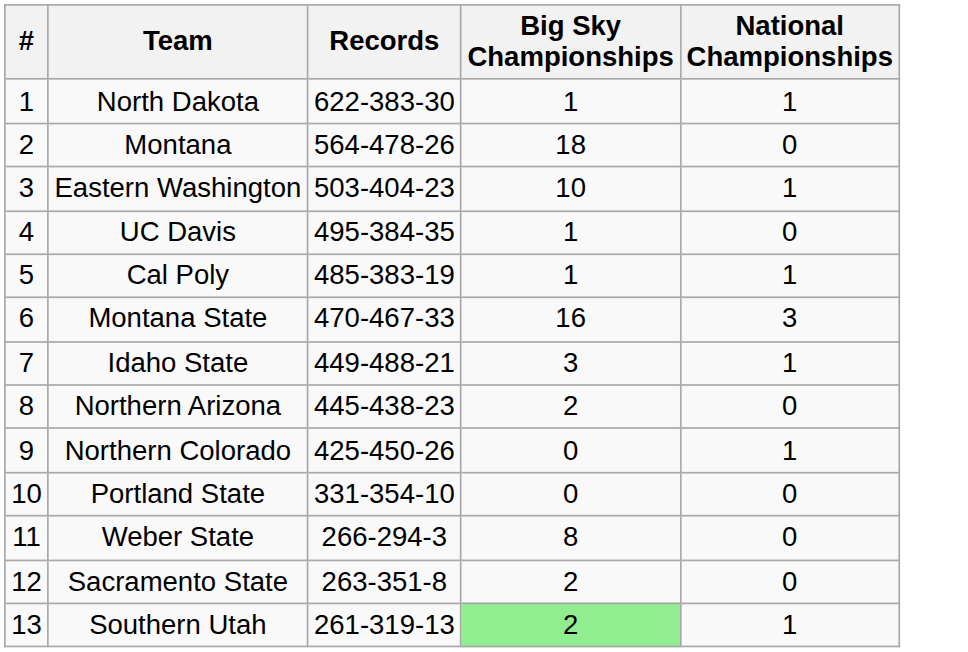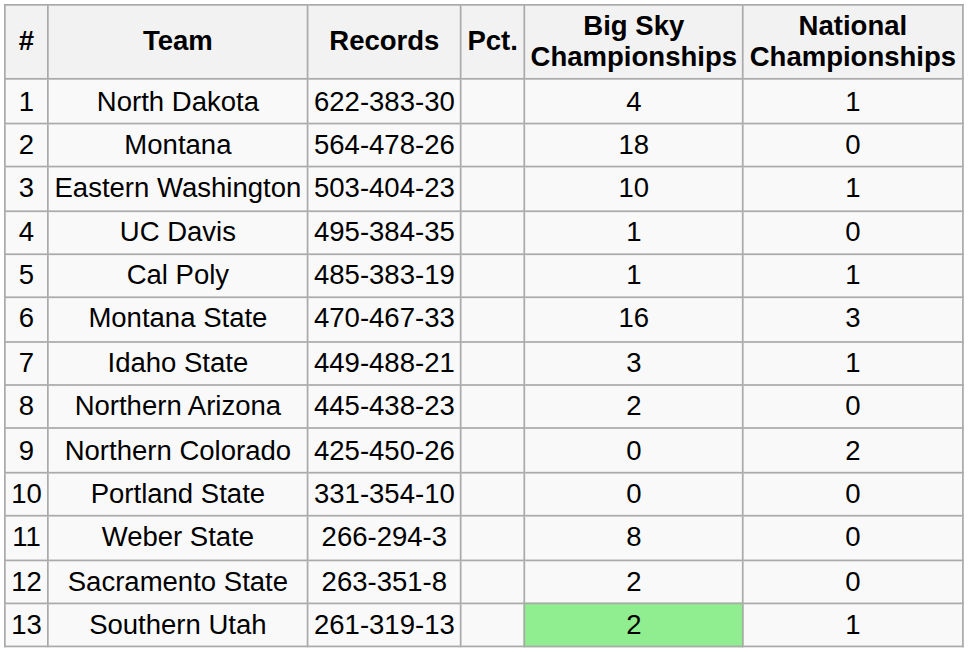+ column: Pct.
North Dakota | Big Sky Championships: 1 -> 4
Northern Colorado | National Championships: 1 -> 2
